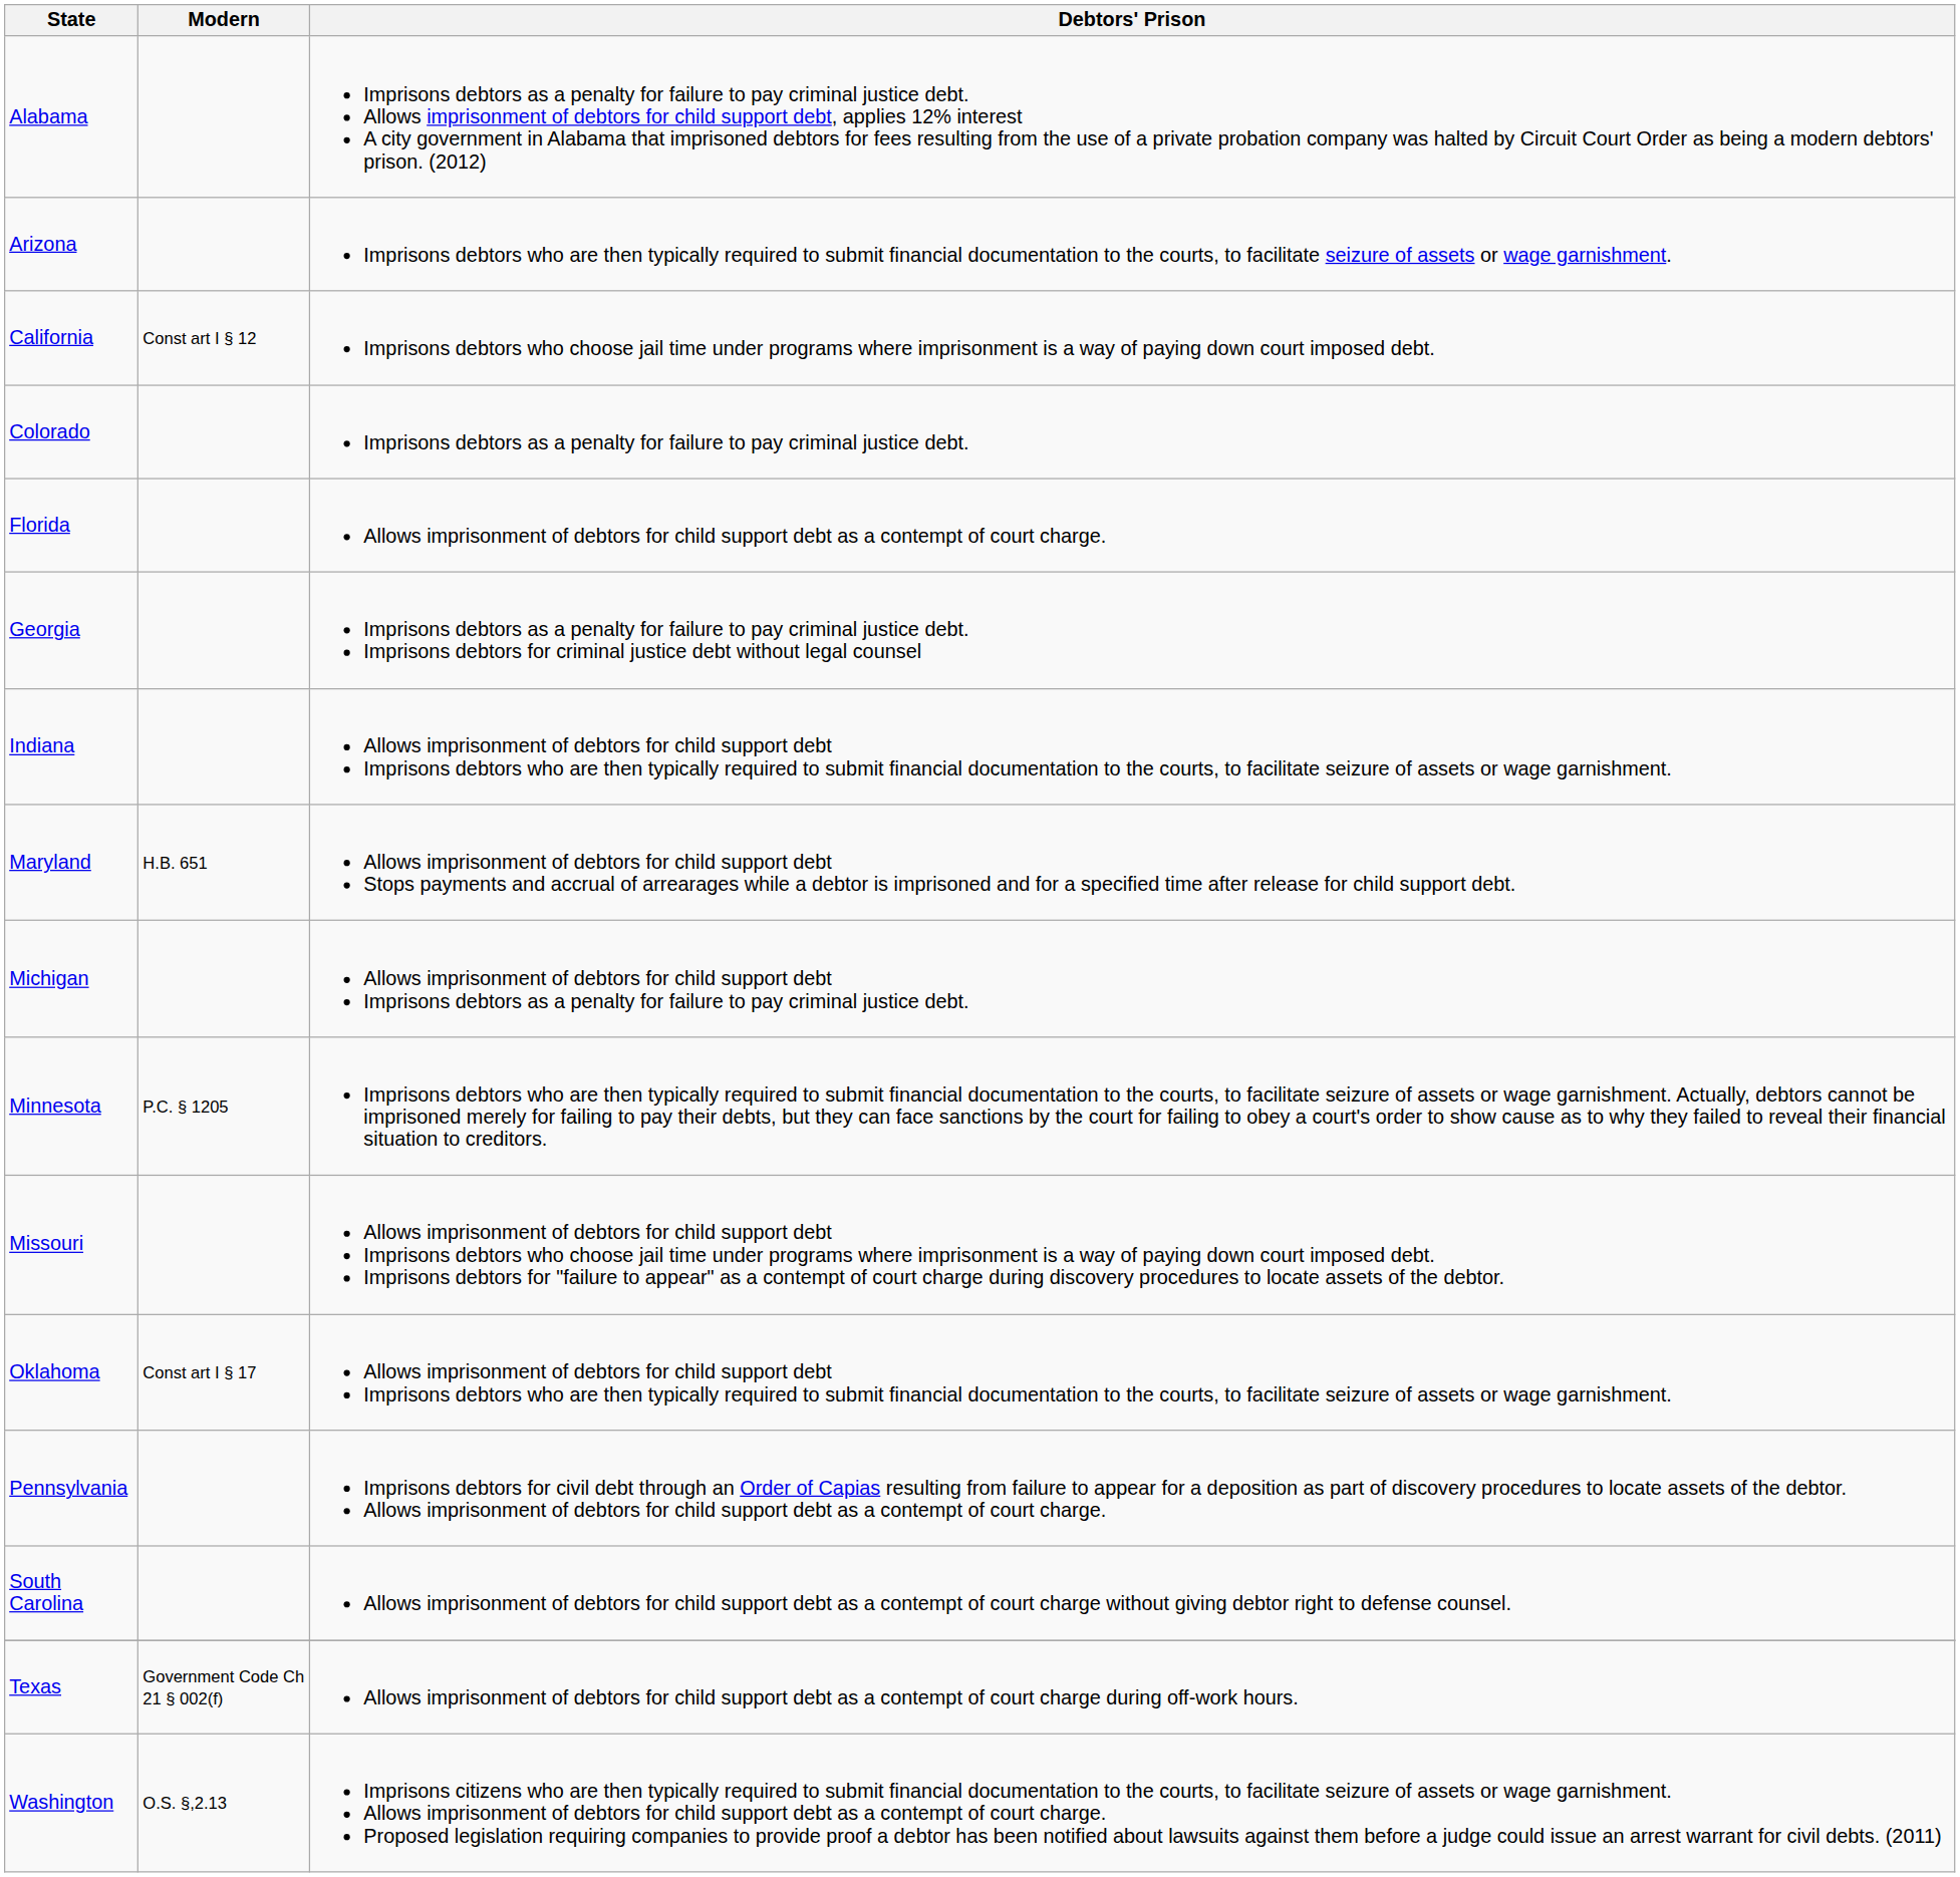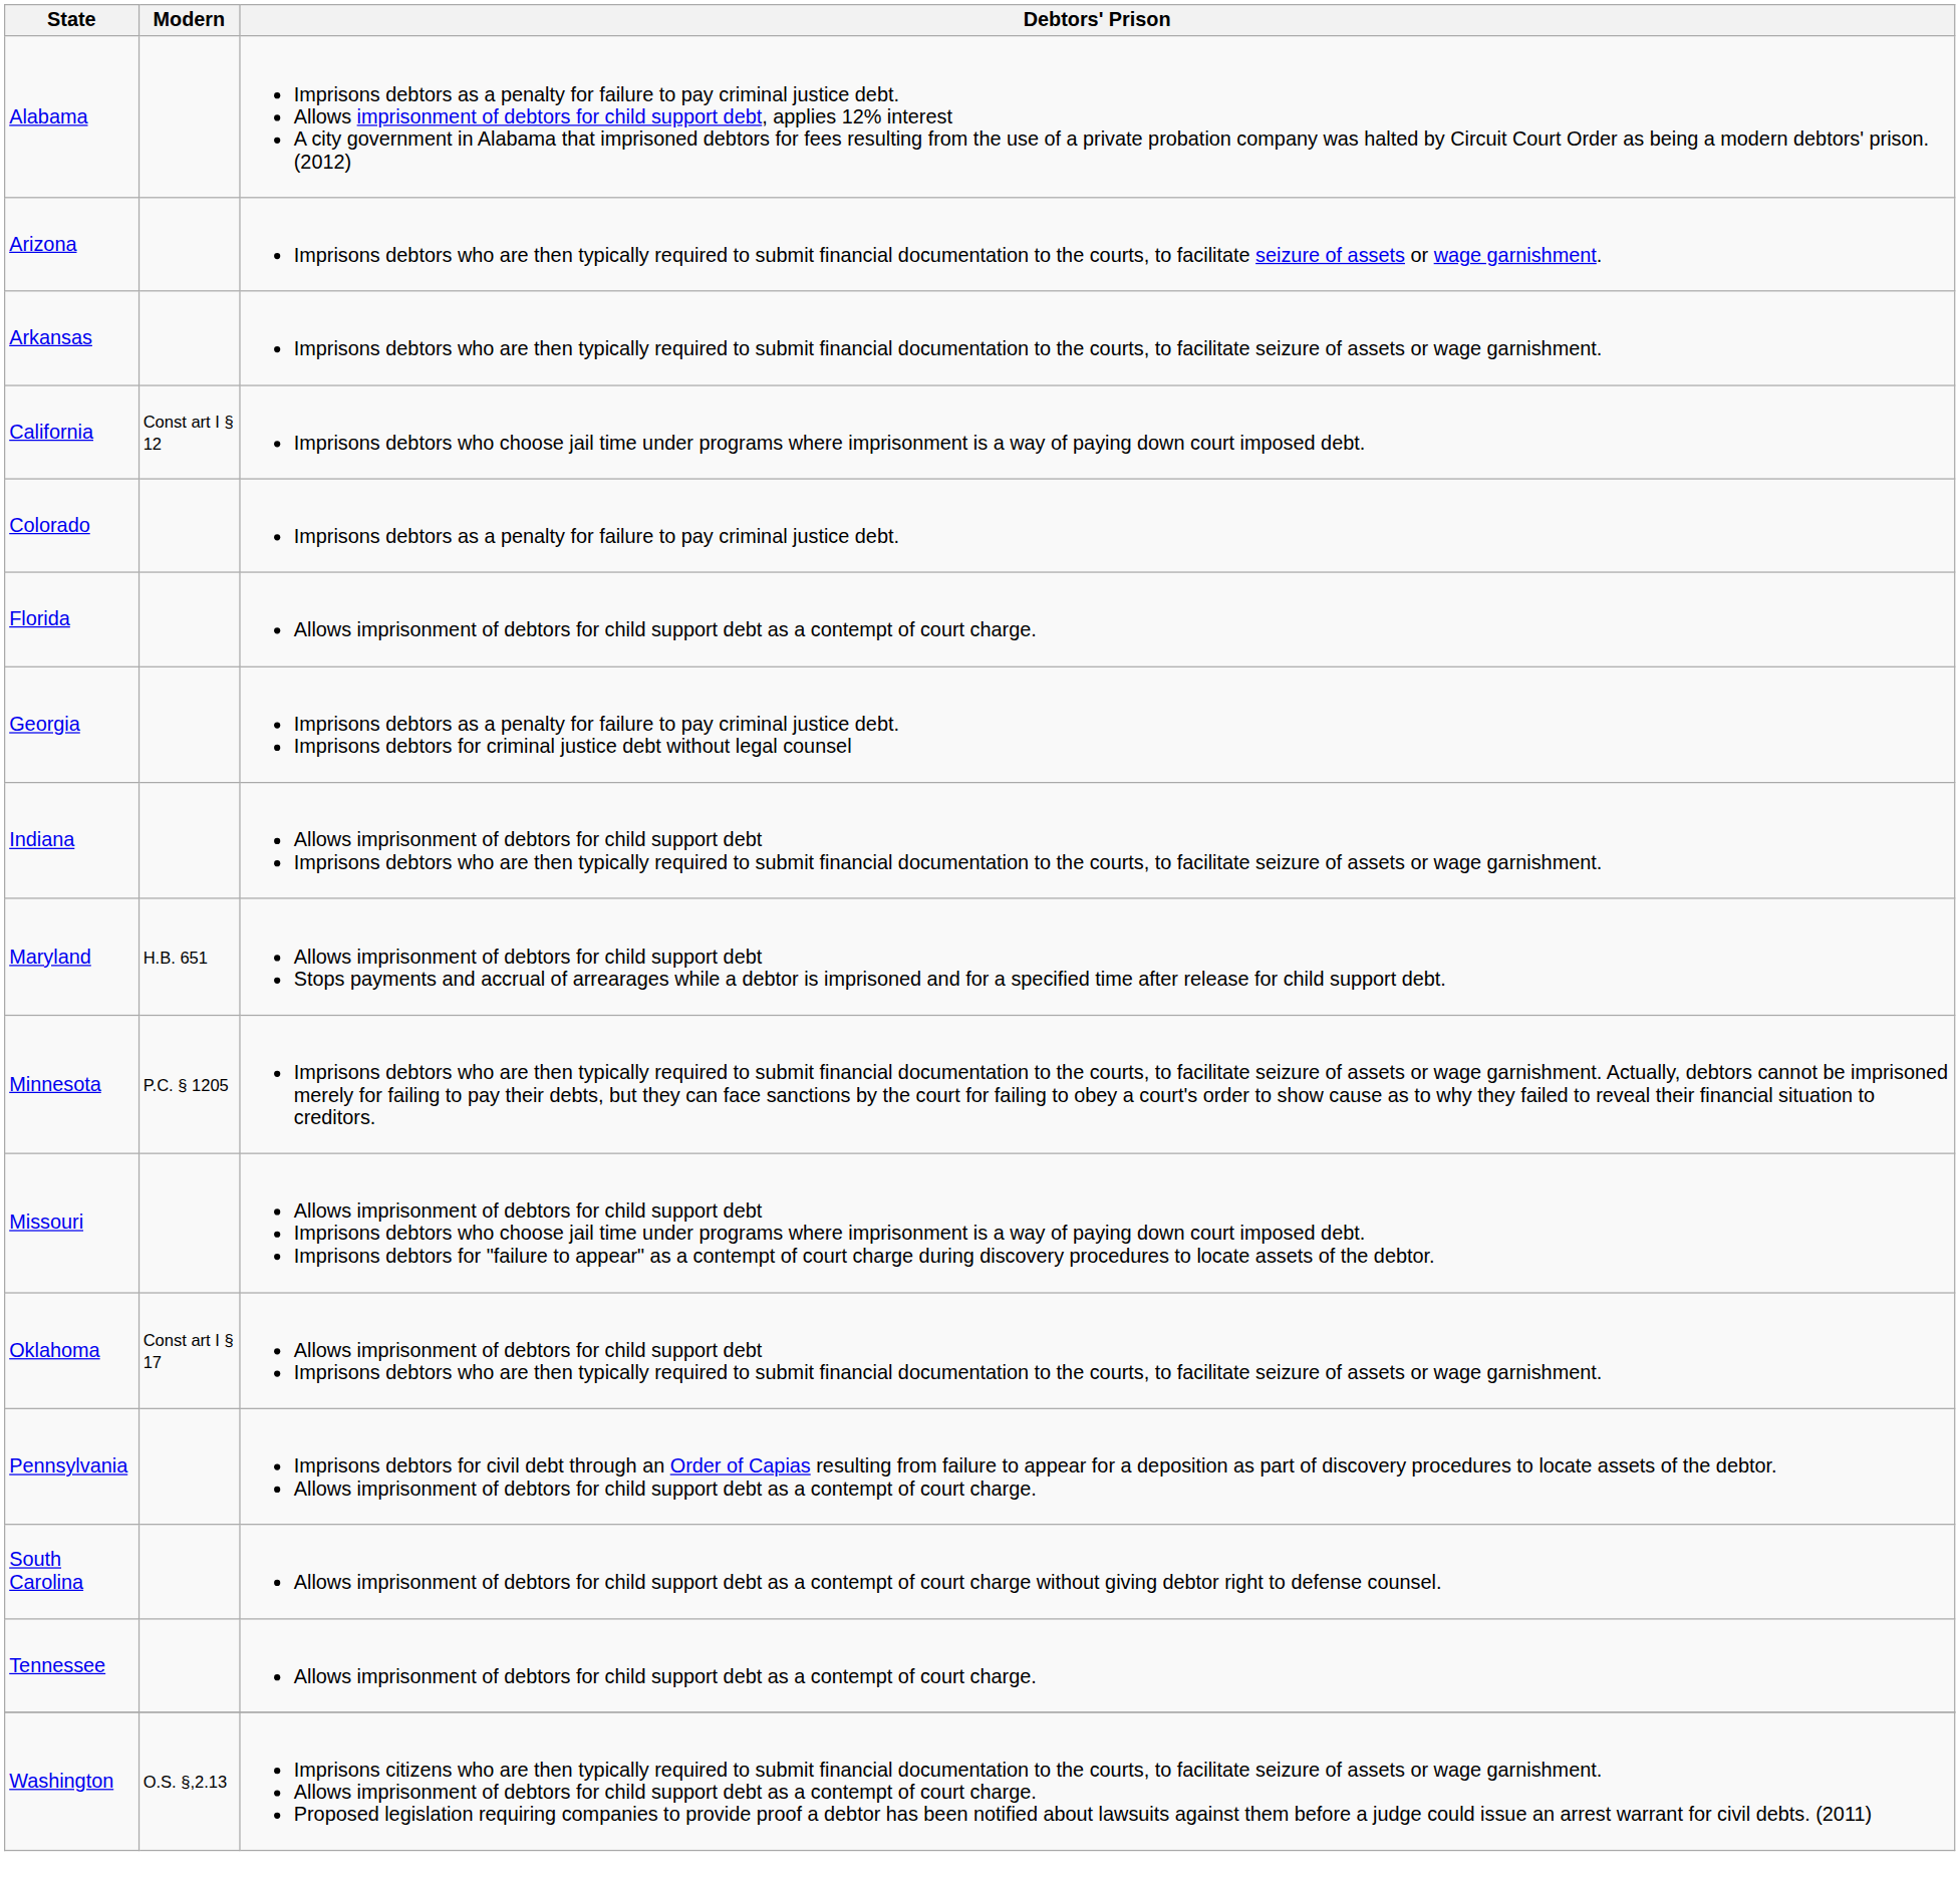+ row: Arkansas | Imprisons debtors who are then typically required to submit financial documentation to the courts, to facilitate seizure of assets or wage garnishment.
- row: Michigan | Allows imprisonment of debtors for child support debt Imprisons debtors as a penalty for failure to pay criminal justice debt.
+ row: Tennessee | Allows imprisonment of debtors for child support debt as a contempt of court charge.
- row: Texas | Government Code Ch 21 § 002(f) | Allows imprisonment of debtors for child support debt as a contempt of court charge during off-work hours.
